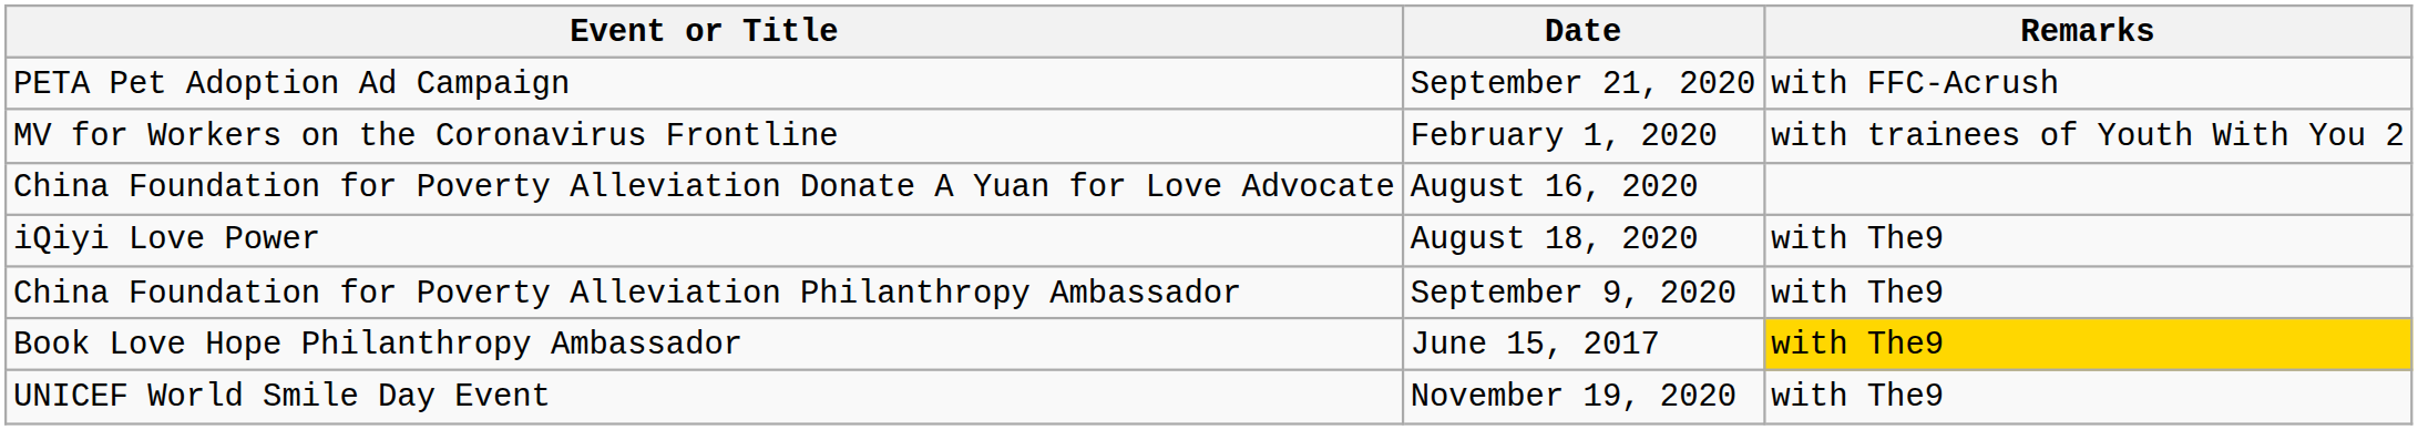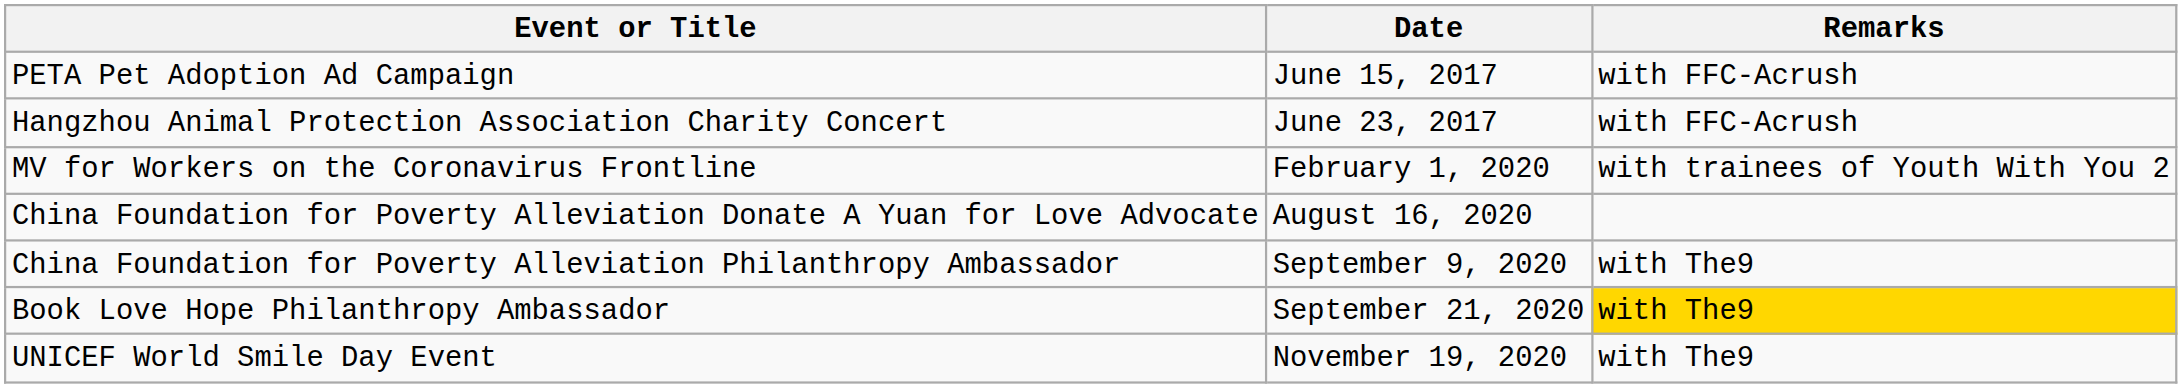PETA Pet Adoption Ad Campaign | Date: September 21, 2020 -> June 15, 2017
+ row: Hangzhou Animal Protection Association Charity Concert | June 23, 2017 | with FFC-Acrush
- row: iQiyi Love Power | August 18, 2020 | with The9
Book Love Hope Philanthropy Ambassador | Date: June 15, 2017 -> September 21, 2020
